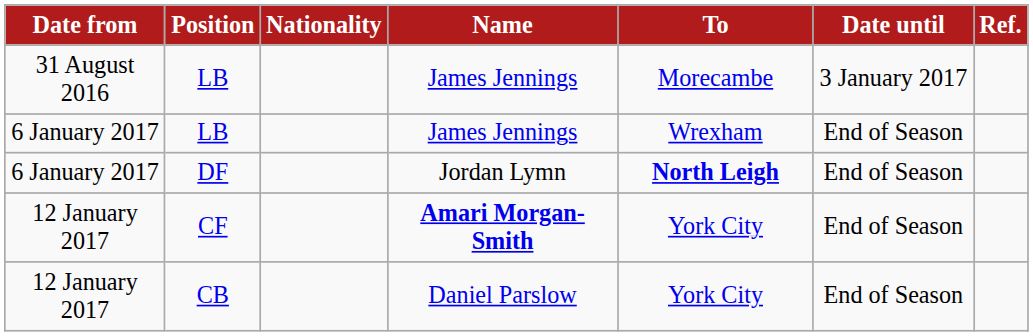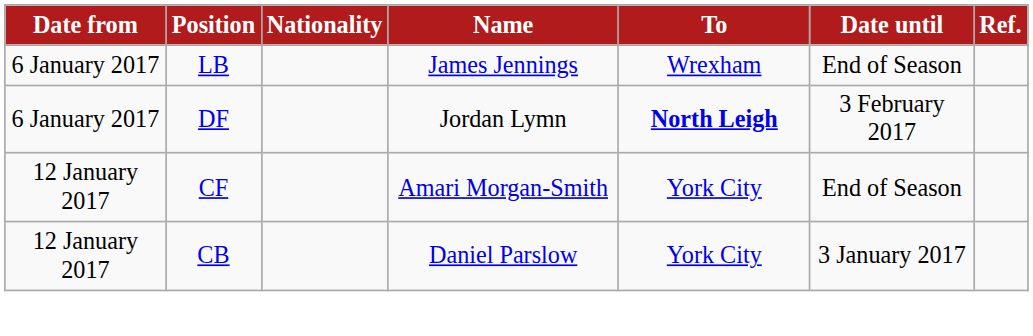- row: 31 August 2016 | LB | James Jennings | Morecambe | 3 January 2017
DF | Date until: End of Season -> 3 February 2017
CF | Name: bold -> normal
CB | Date until: End of Season -> 3 January 2017
